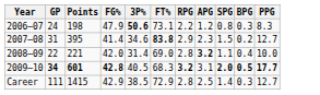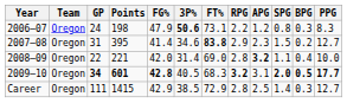+ column: Team | Oregon | Oregon | Oregon | Oregon | Oregon
